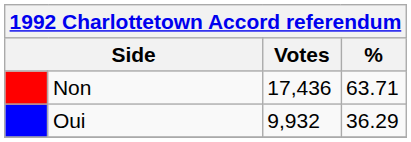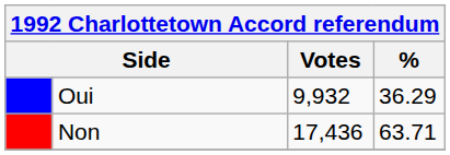rows swapped: Non <-> Oui
